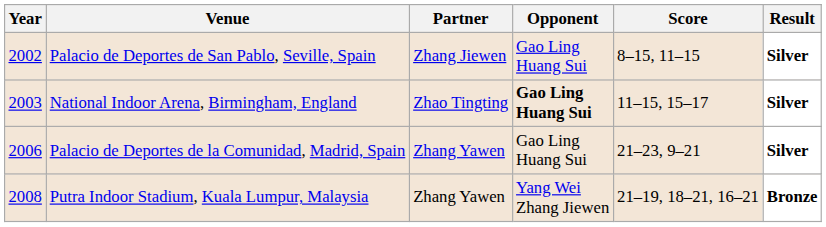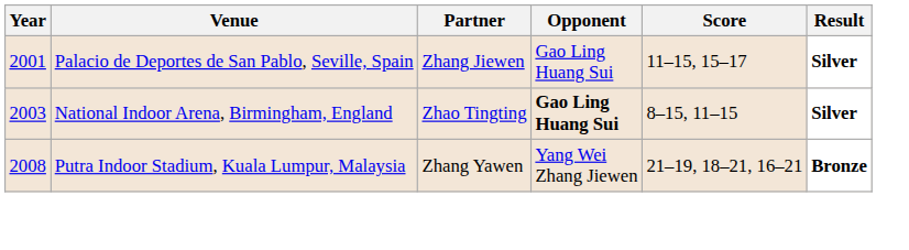Palacio de Deportes de San Pablo, Seville, Spain | Year: 2002 -> 2001
Palacio de Deportes de San Pablo, Seville, Spain | Score: 8–15, 11–15 -> 11–15, 15–17
National Indoor Arena, Birmingham, England | Score: 11–15, 15–17 -> 8–15, 11–15
- row: 2006 | Palacio de Deportes de la Comunidad, Madrid, Spain | Zhang Yawen | Gao Ling Huang Sui | 21–23, 9–21 | Silver
